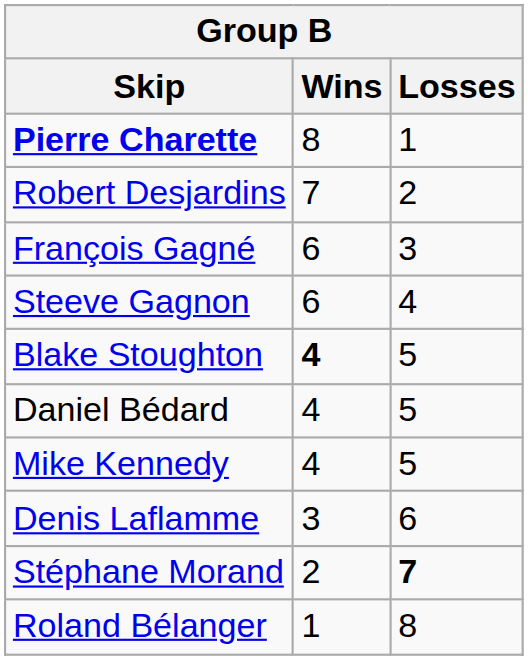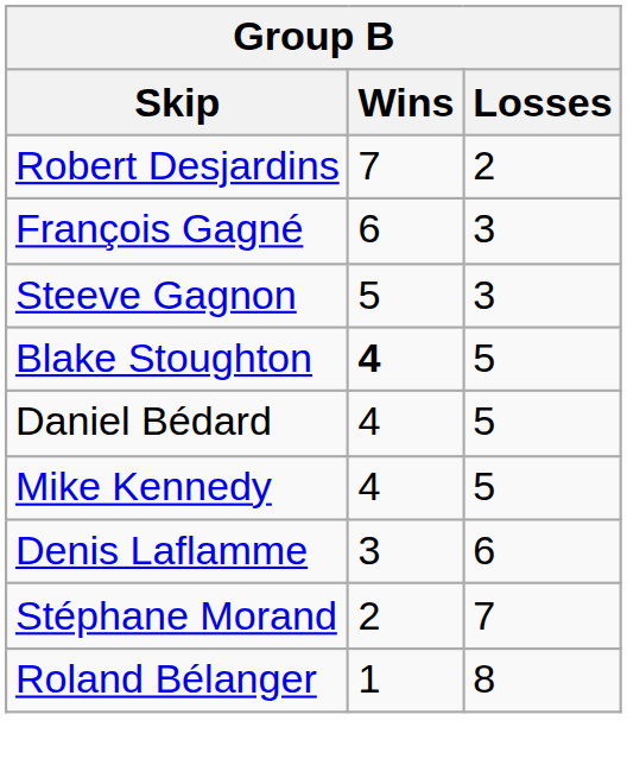- row: Pierre Charette | 8 | 1
Steeve Gagnon | Wins: 6 -> 5
Steeve Gagnon | Losses: 4 -> 3
Stéphane Morand | Losses: bold -> normal
